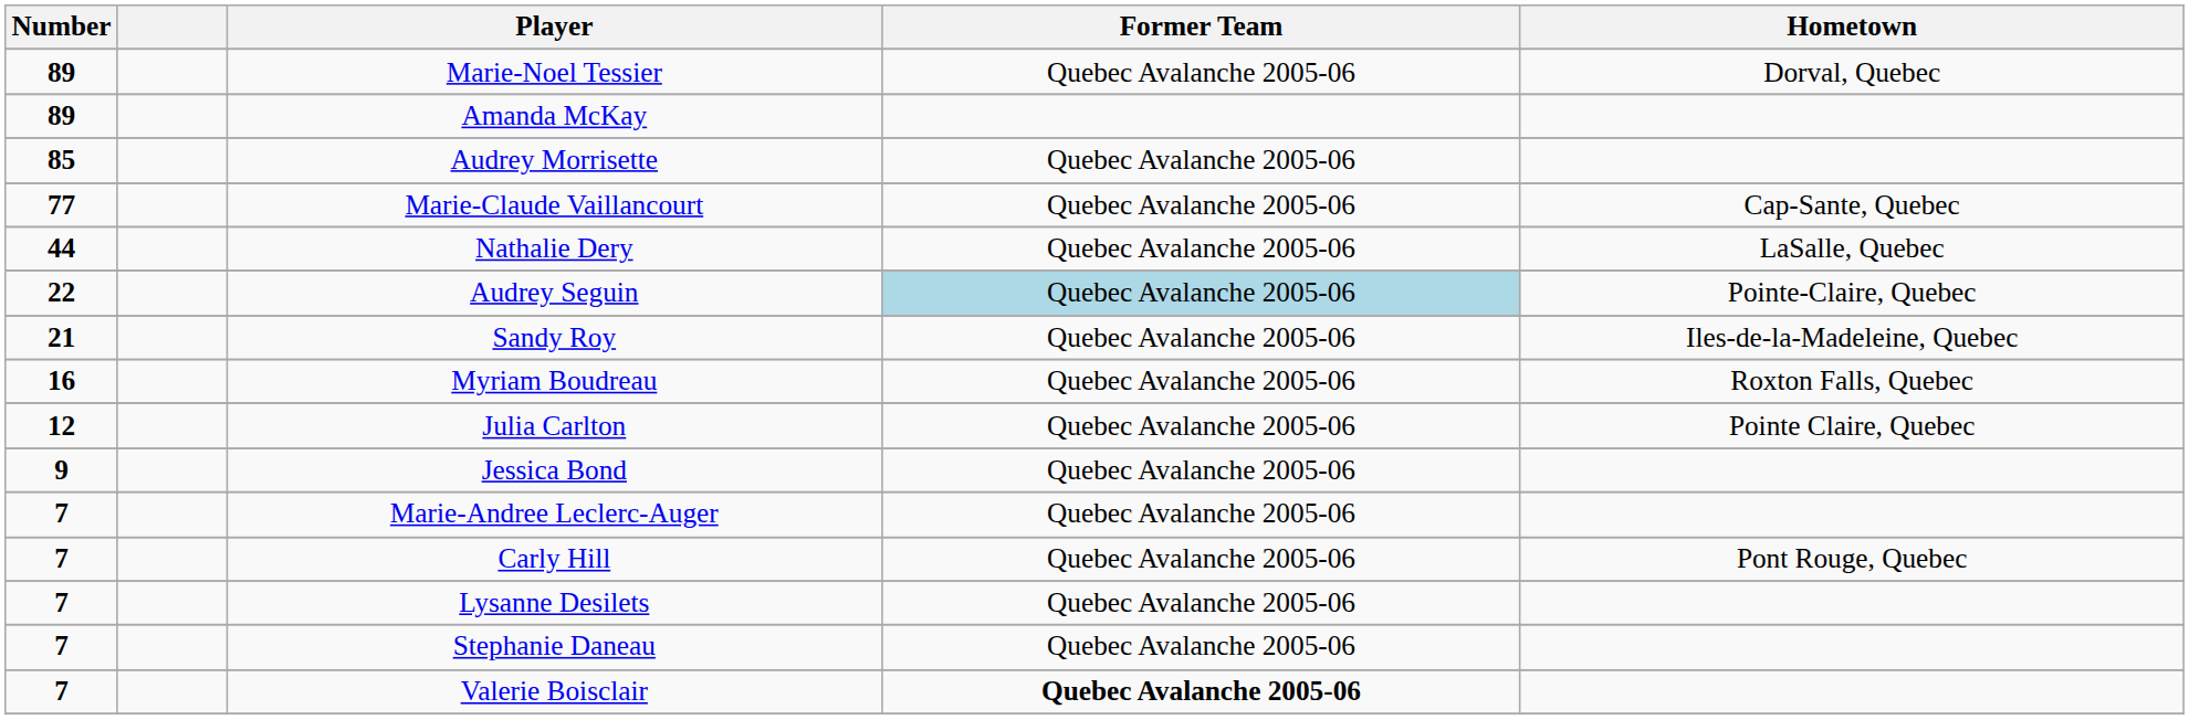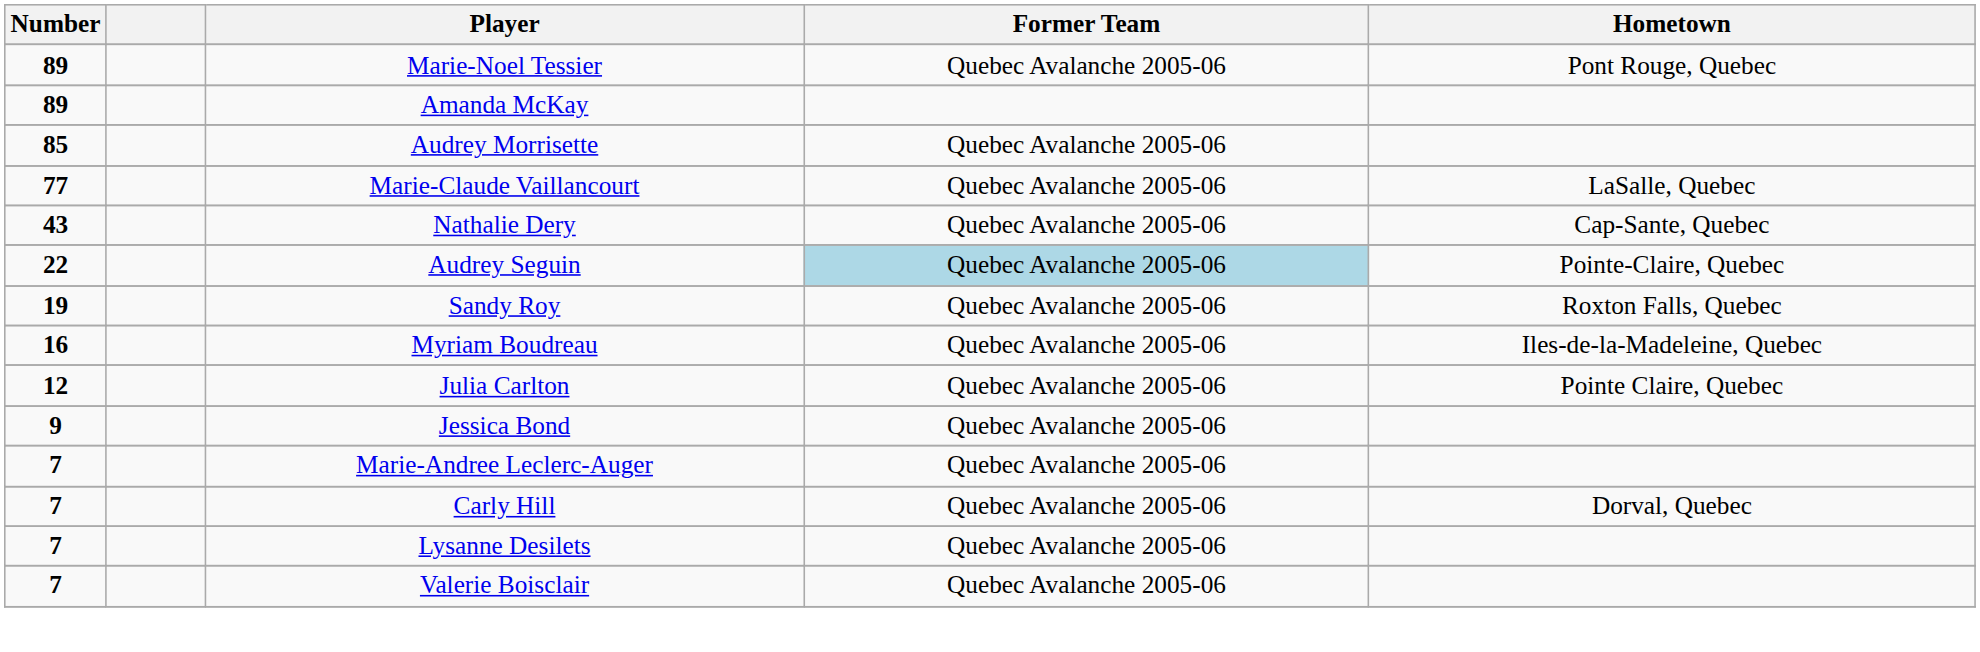Marie-Noel Tessier | Hometown: Dorval, Quebec -> Pont Rouge, Quebec
Marie-Claude Vaillancourt | Hometown: Cap-Sante, Quebec -> LaSalle, Quebec
Nathalie Dery | Number: 44 -> 43
Nathalie Dery | Hometown: LaSalle, Quebec -> Cap-Sante, Quebec
Sandy Roy | Number: 21 -> 19
Sandy Roy | Hometown: Iles-de-la-Madeleine, Quebec -> Roxton Falls, Quebec
Myriam Boudreau | Hometown: Roxton Falls, Quebec -> Iles-de-la-Madeleine, Quebec
Carly Hill | Hometown: Pont Rouge, Quebec -> Dorval, Quebec
- row: 7 | Stephanie Daneau | Quebec Avalanche 2005-06
Valerie Boisclair | Former Team: bold -> normal
